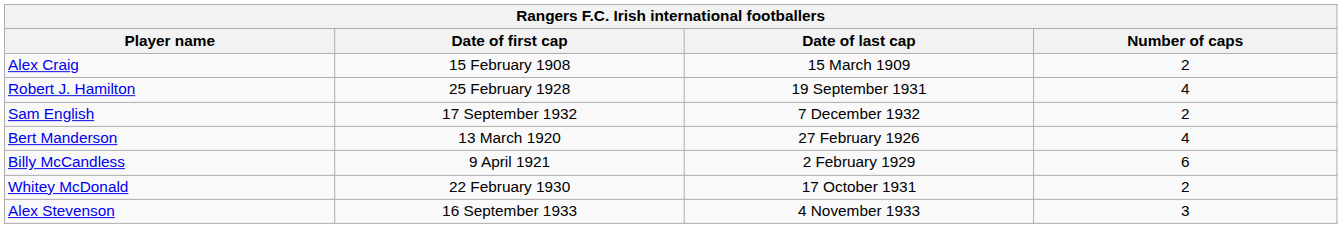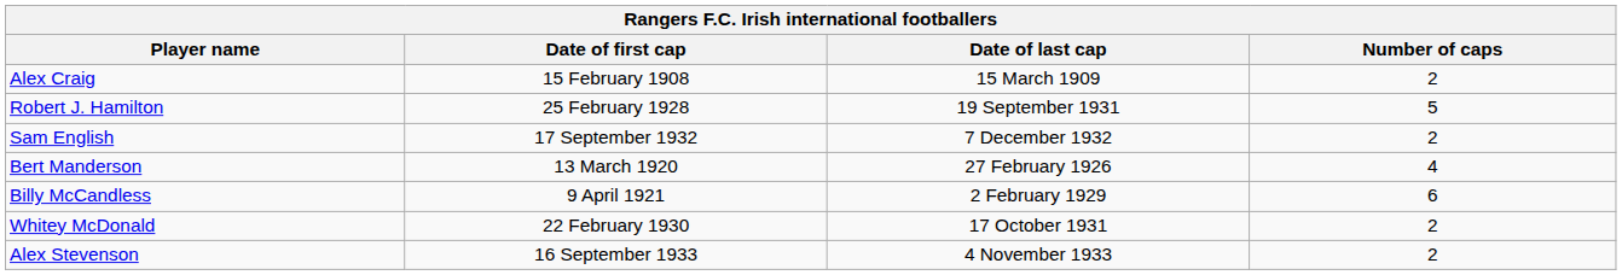Robert J. Hamilton | Number of caps: 4 -> 5
Alex Stevenson | Number of caps: 3 -> 2
